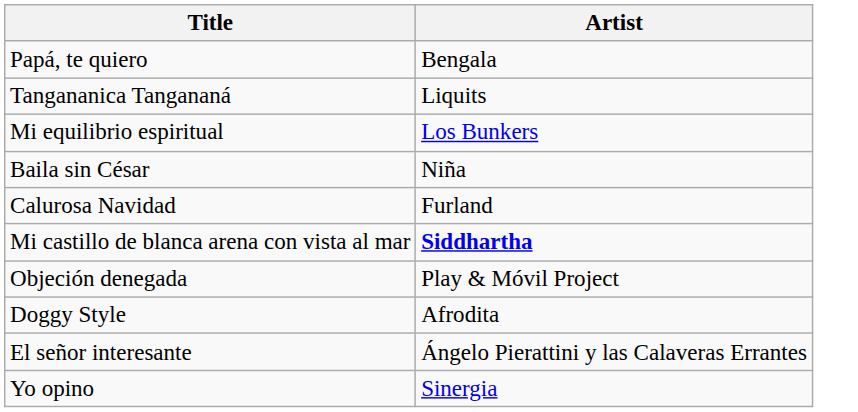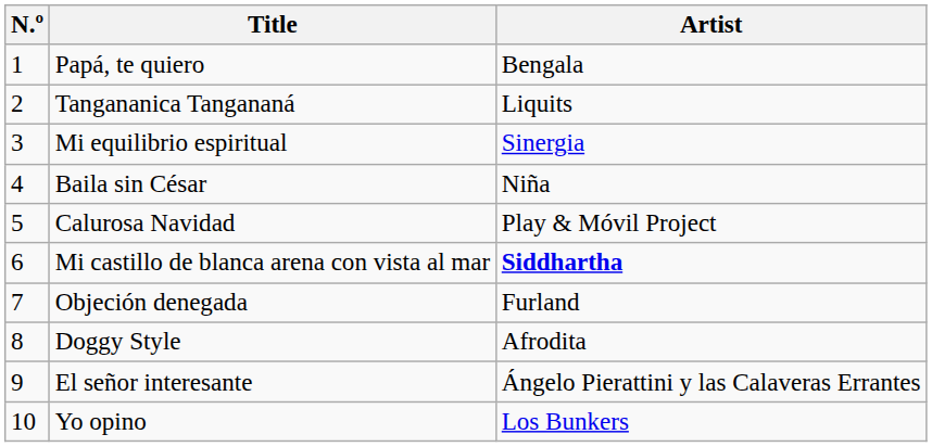+ column: N.º | 1 | 2 | 3 | 4 | 5 | 6 | 7 | 8 | 9 | 10
Mi equilibrio espiritual | Artist: Los Bunkers -> Sinergia
Calurosa Navidad | Artist: Furland -> Play & Móvil Project
Objeción denegada | Artist: Play & Móvil Project -> Furland
Yo opino | Artist: Sinergia -> Los Bunkers
